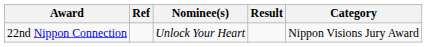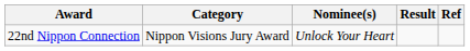columns swapped: Category <-> Ref
